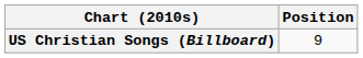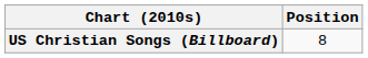US Christian Songs (Billboard) | Position: 9 -> 8
